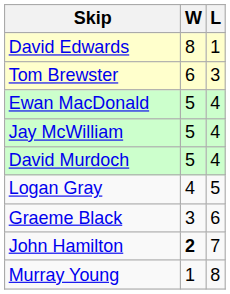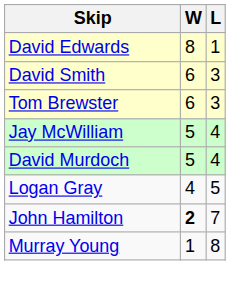+ row: David Smith | 6 | 3
- row: Ewan MacDonald | 5 | 4
- row: Graeme Black | 3 | 6
